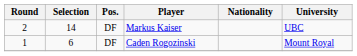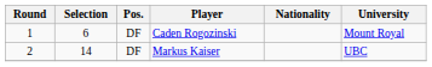rows swapped: Caden Rogozinski <-> Markus Kaiser
